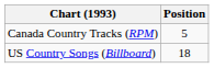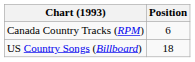Canada Country Tracks (RPM) | Position: 5 -> 6
